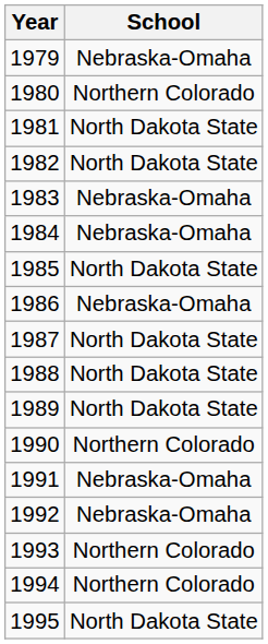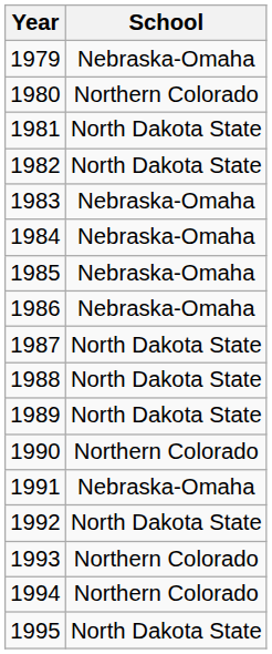1985 | School: North Dakota State -> Nebraska-Omaha
1992 | School: Nebraska-Omaha -> North Dakota State
